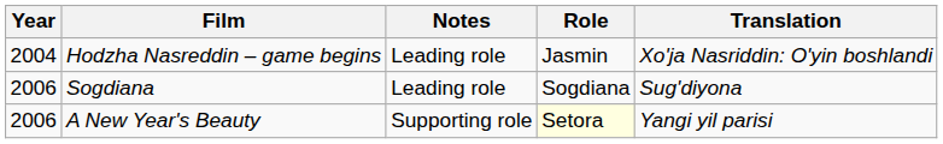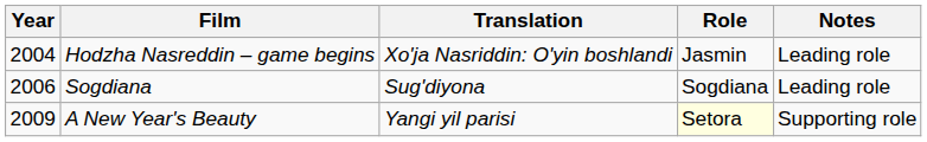columns swapped: Translation <-> Notes
A New Year's Beauty | Year: 2006 -> 2009
